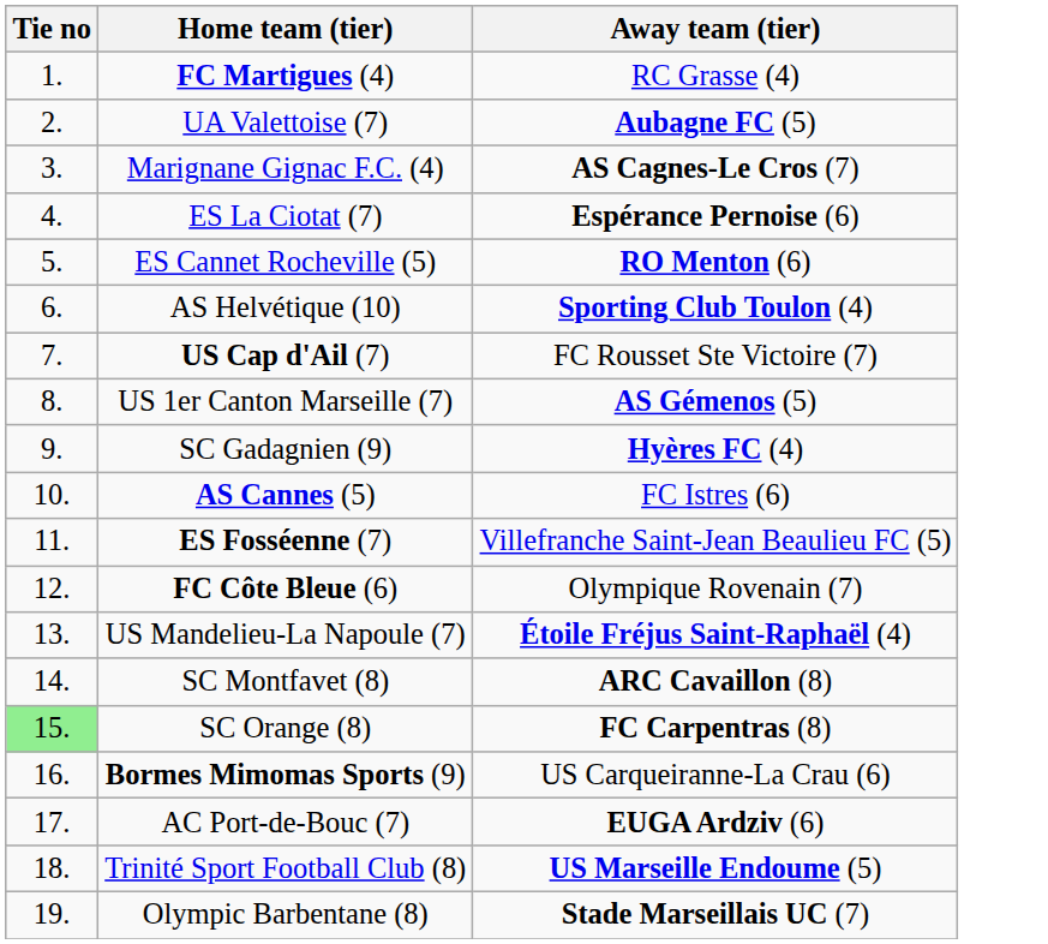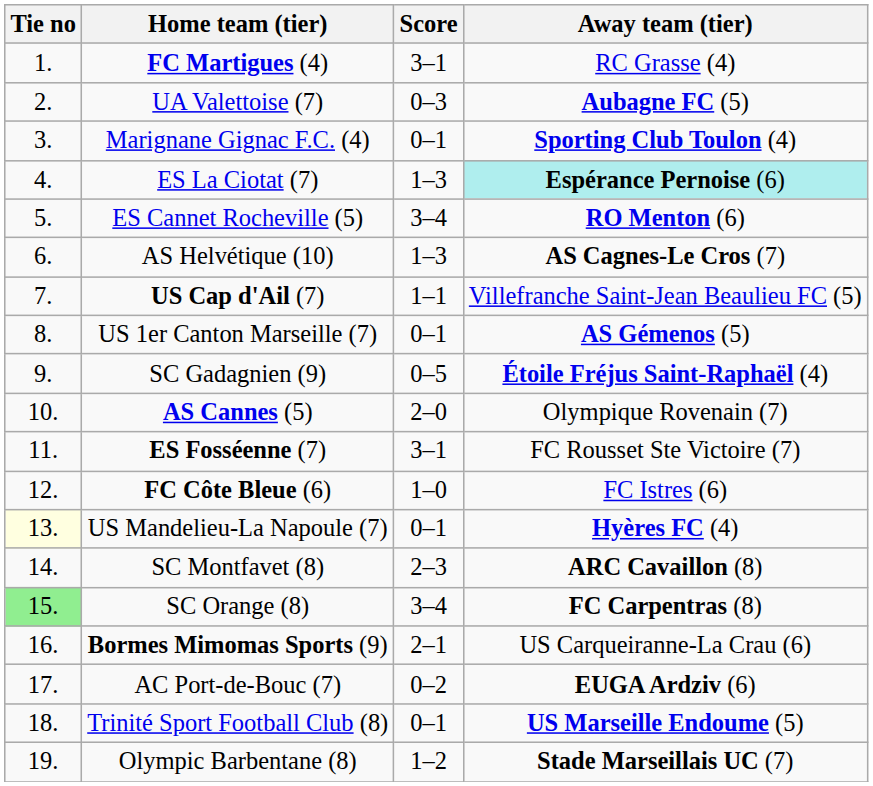+ column: Score | 3–1 | 0–3 | 0–1 | 1–3 | 3–4 | 1–3 | 1–1 | 0–1 | 0–5 | 2–0 | 3–1 | 1–0 | 0–1 | 2–3 | 3–4 | 2–1 | 0–2 | 0–1 | 1–2
Marignane Gignac F.C. (4) | Away team (tier): AS Cagnes-Le Cros (7) -> Sporting Club Toulon (4)
ES La Ciotat (7) | Away team (tier): no background -> paleturquoise background
AS Helvétique (10) | Away team (tier): Sporting Club Toulon (4) -> AS Cagnes-Le Cros (7)
US Cap d'Ail (7) | Away team (tier): FC Rousset Ste Victoire (7) -> Villefranche Saint-Jean Beaulieu FC (5)
SC Gadagnien (9) | Away team (tier): Hyères FC (4) -> Étoile Fréjus Saint-Raphaël (4)
AS Cannes (5) | Away team (tier): FC Istres (6) -> Olympique Rovenain (7)
ES Fosséenne (7) | Away team (tier): Villefranche Saint-Jean Beaulieu FC (5) -> FC Rousset Ste Victoire (7)
FC Côte Bleue (6) | Away team (tier): Olympique Rovenain (7) -> FC Istres (6)
US Mandelieu-La Napoule (7) | Tie no: no background -> lightyellow background
US Mandelieu-La Napoule (7) | Away team (tier): Étoile Fréjus Saint-Raphaël (4) -> Hyères FC (4)
